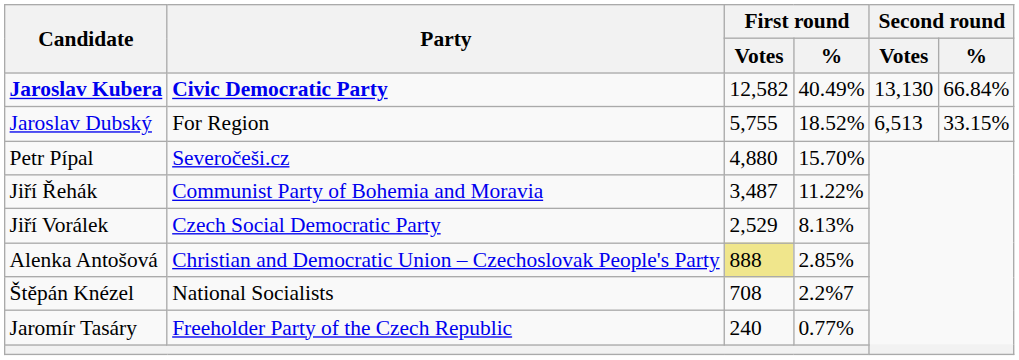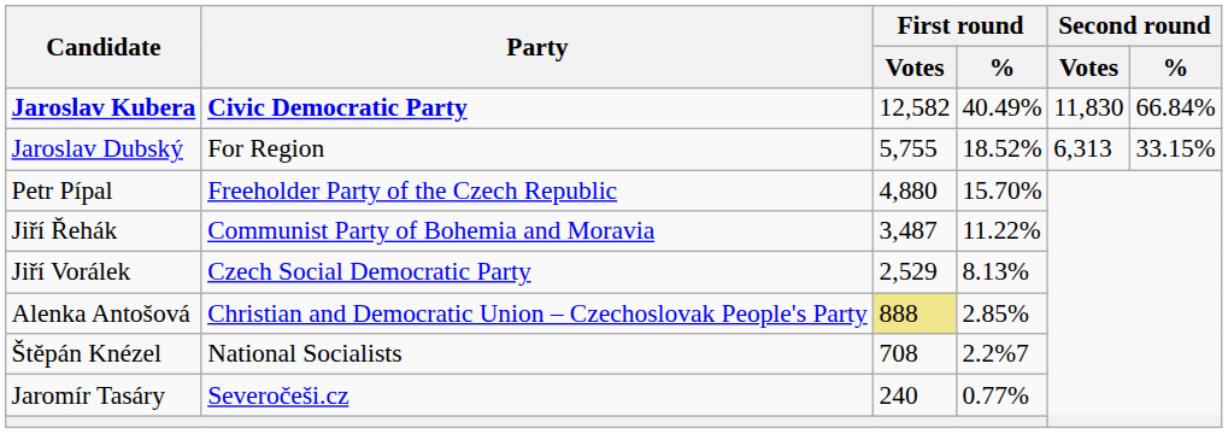Jaroslav Kubera | Second round / Votes: 13,130 -> 11,830
Jaroslav Dubský | Second round / Votes: 6,513 -> 6,313
Petr Pípal | Party: Severočeši.cz -> Freeholder Party of the Czech Republic
Jaromír Tasáry | Party: Freeholder Party of the Czech Republic -> Severočeši.cz
